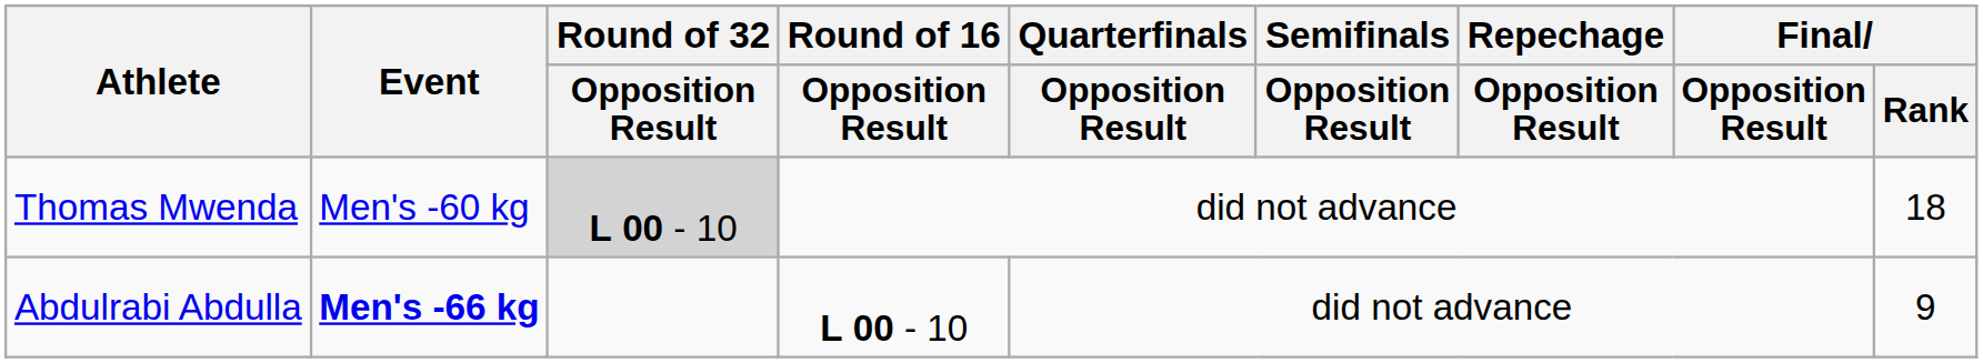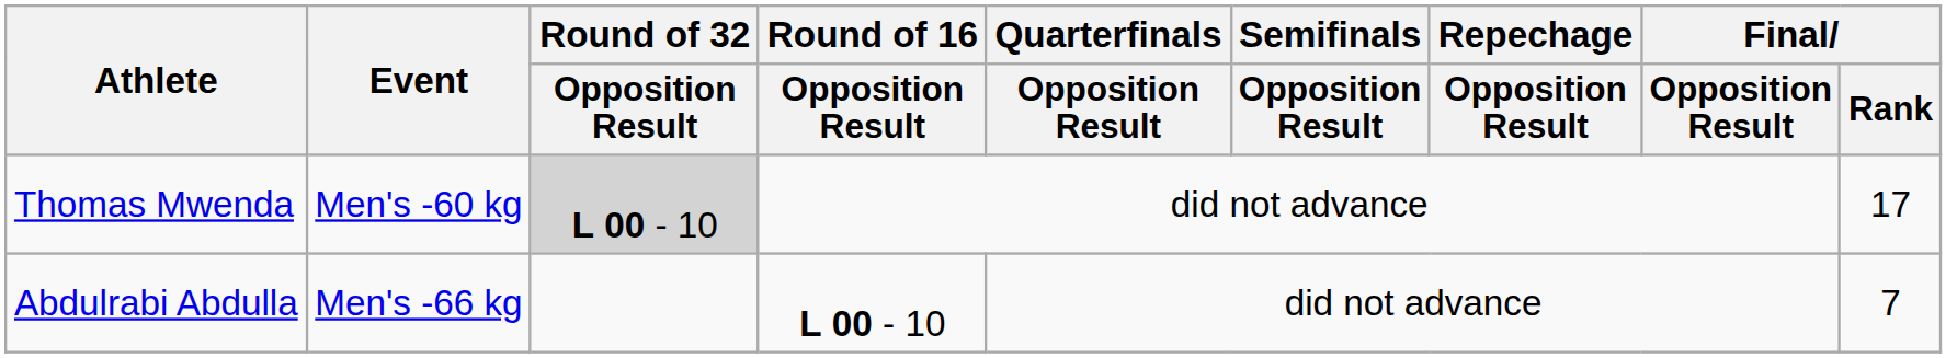Thomas Mwenda | Final / Rank: 18 -> 17
Abdulrabi Abdulla | Event: bold -> normal
Abdulrabi Abdulla | Final / Rank: 9 -> 7
